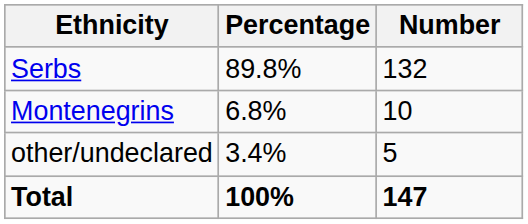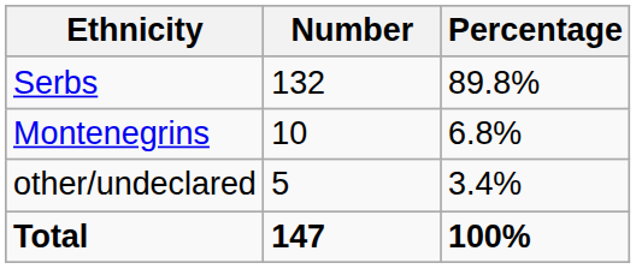columns swapped: Number <-> Percentage
